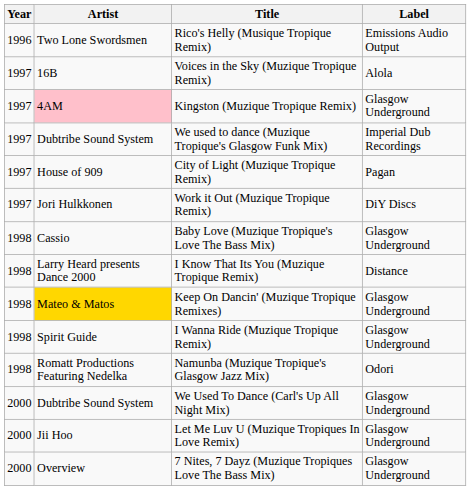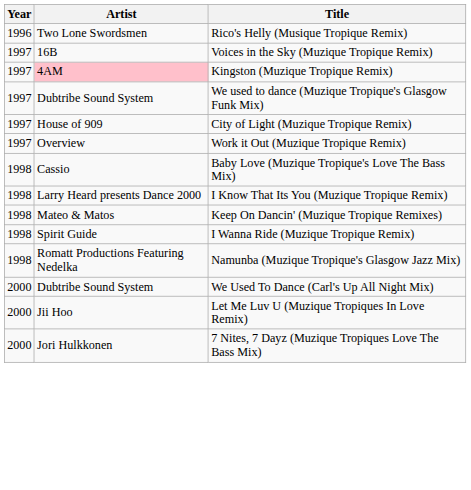- column: Label | Emissions Audio Output | Alola | Glasgow Underground | Imperial Dub Recordings | Pagan | DiY Discs | Glasgow Underground | Distance | Glasgow Underground | Glasgow Underground | Odori | Glasgow Underground | Glasgow Underground | Glasgow Underground
Work it Out (Muzique Tropique Remix) | Artist: Jori Hulkkonen -> Overview
Keep On Dancin' (Muzique Tropique Remixes) | Artist: gold background -> no background
7 Nites, 7 Dayz (Muzique Tropiques Love The Bass Mix) | Artist: Overview -> Jori Hulkkonen
